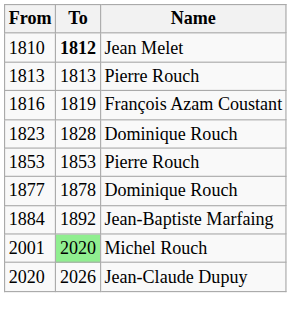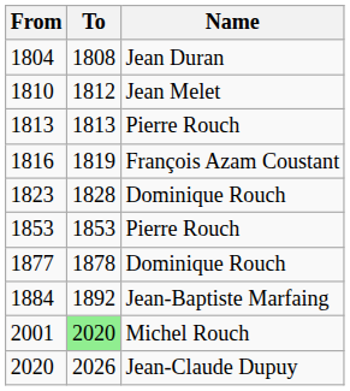+ row: 1804 | 1808 | Jean Duran
1810 | To: bold -> normal
